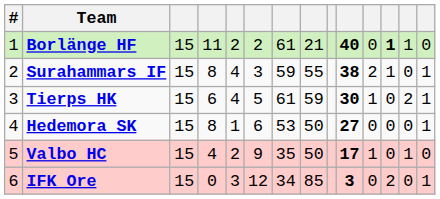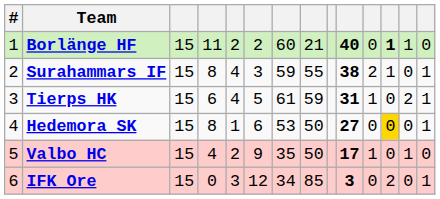Borlänge HF | column 7: 61 -> 60
Tierps HK | column 10: 30 -> 31
Hedemora SK | column 12: no background -> gold background
